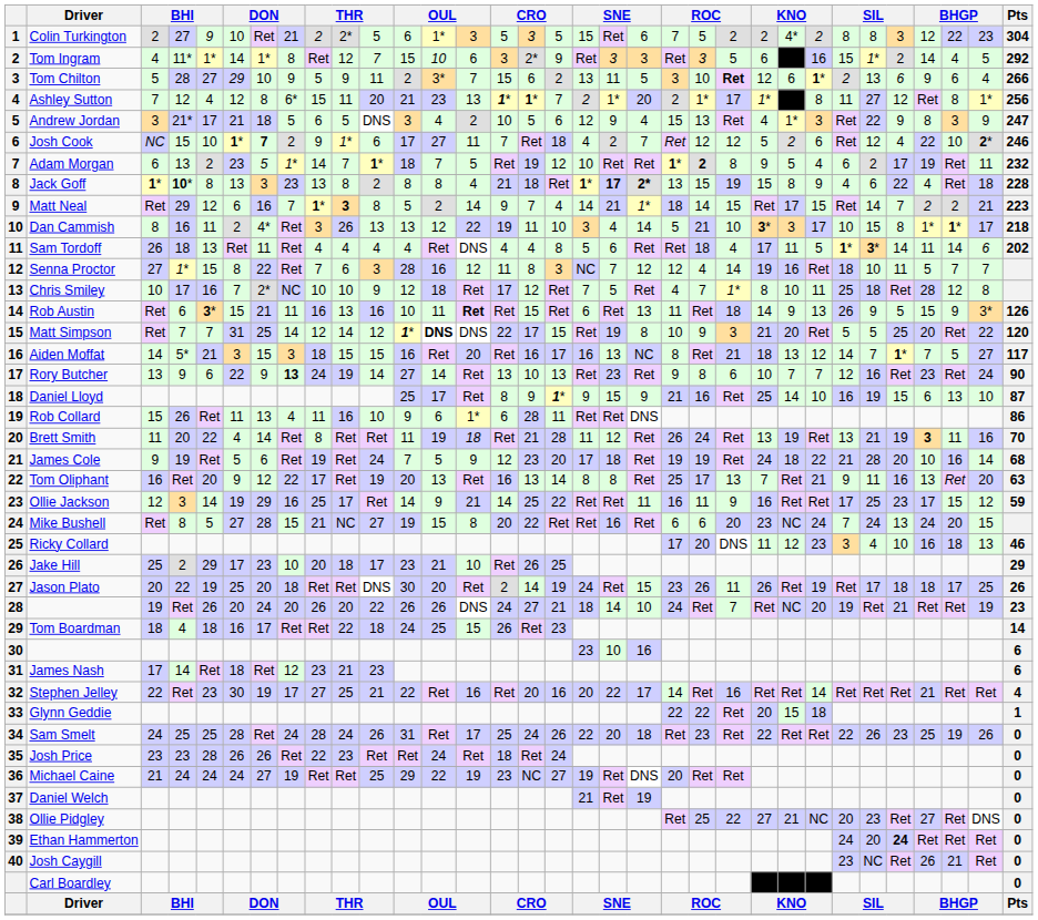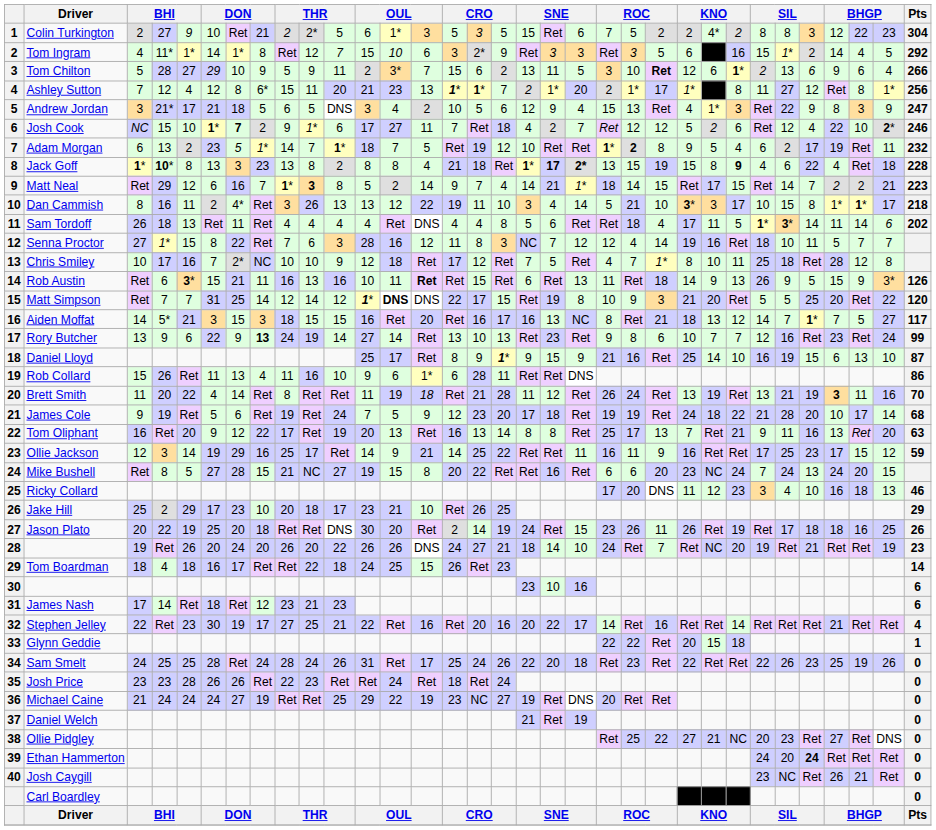Jack Goff | column 26: normal -> bold
Rory Butcher | Pts: 90 -> 99
James Cole | column 31: 16 -> 17
Jason Plato | column 31: 17 -> 16
